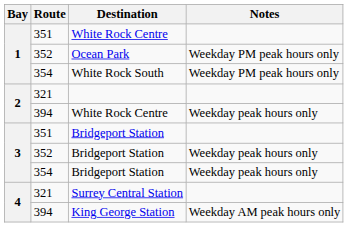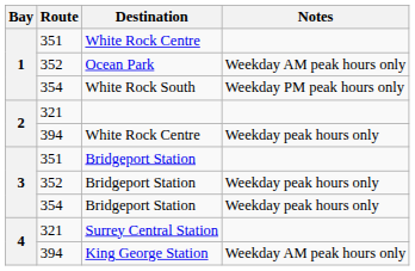Ocean Park | Notes: Weekday PM peak hours only -> Weekday AM peak hours only
